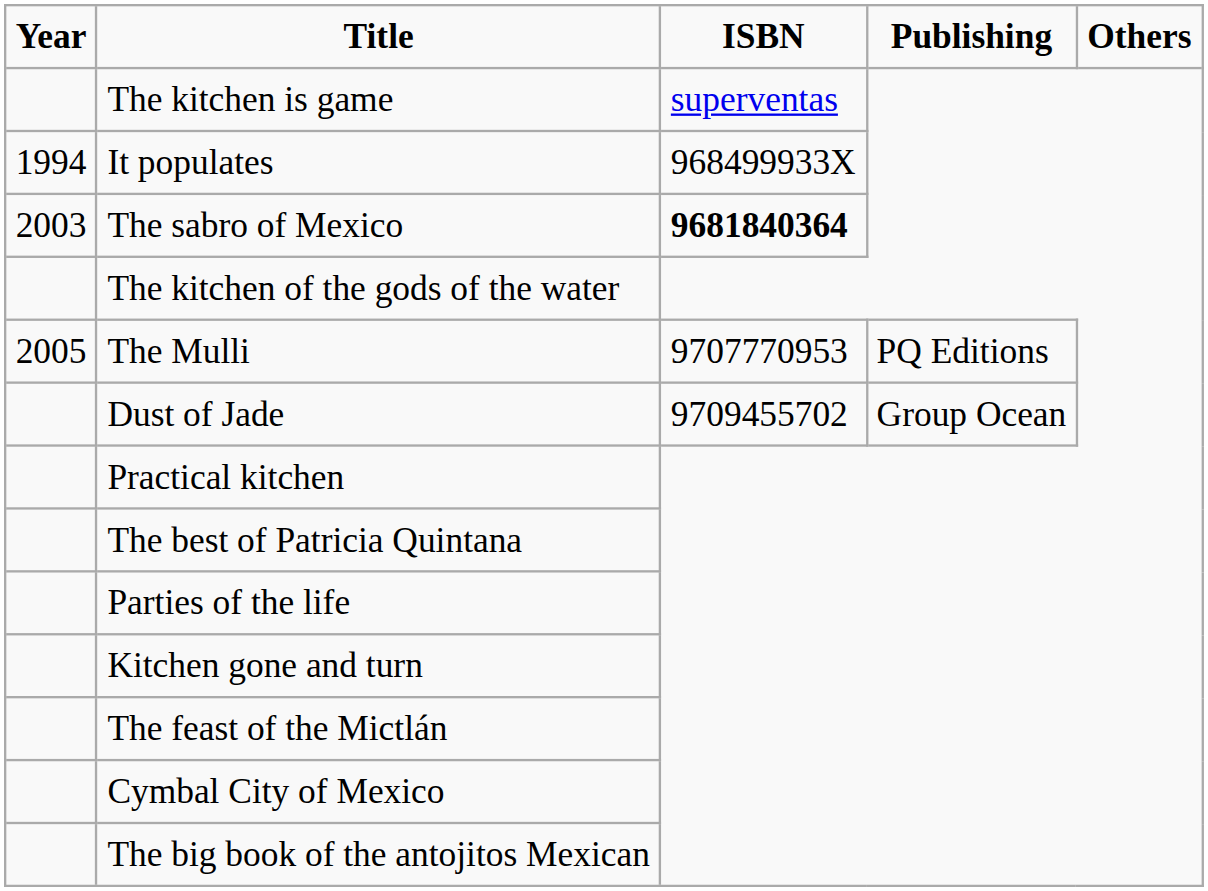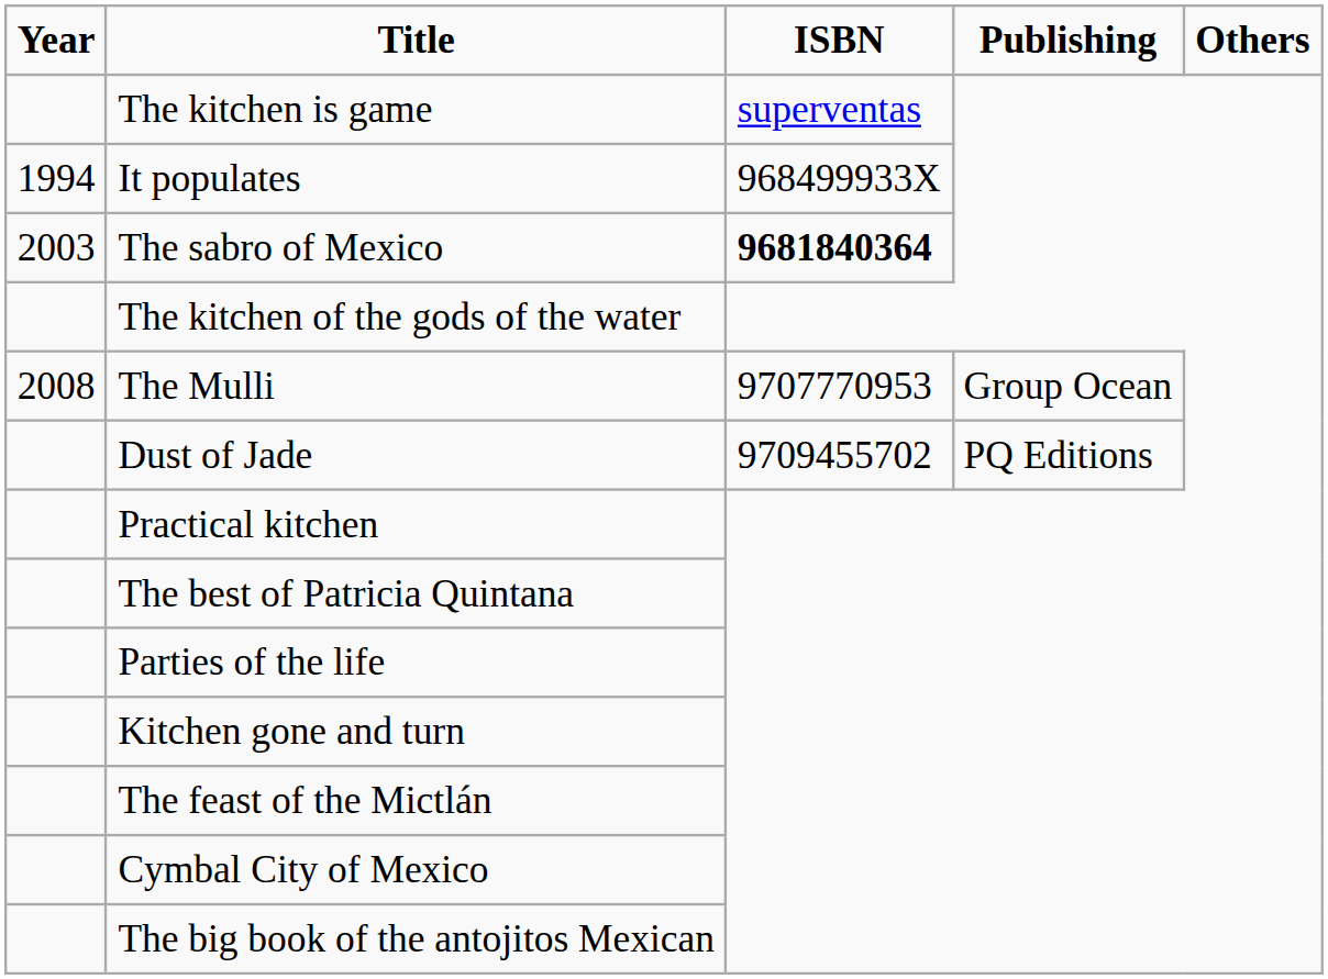The Mulli | Year: 2005 -> 2008
The Mulli | Publishing: PQ Editions -> Group Ocean
Dust of Jade | Publishing: Group Ocean -> PQ Editions
